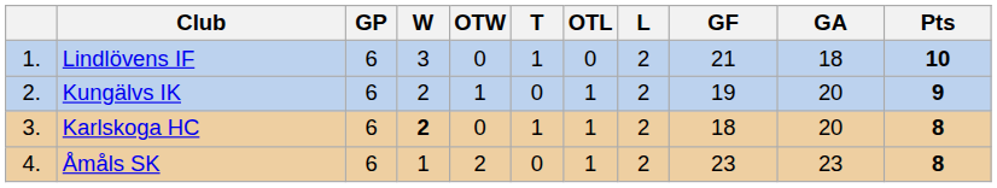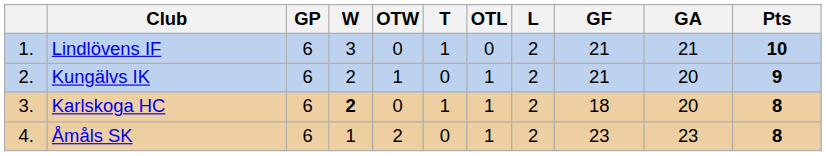Lindlövens IF | GA: 18 -> 21
Kungälvs IK | GF: 19 -> 21
